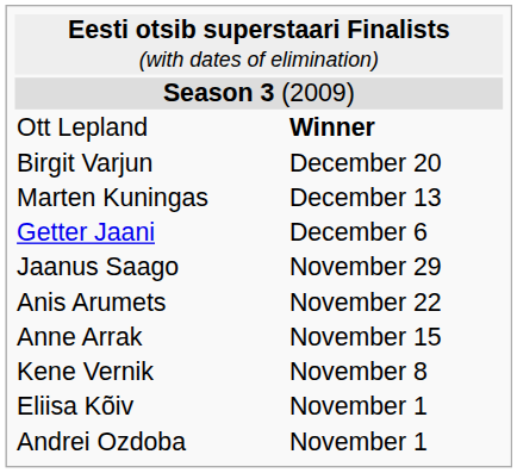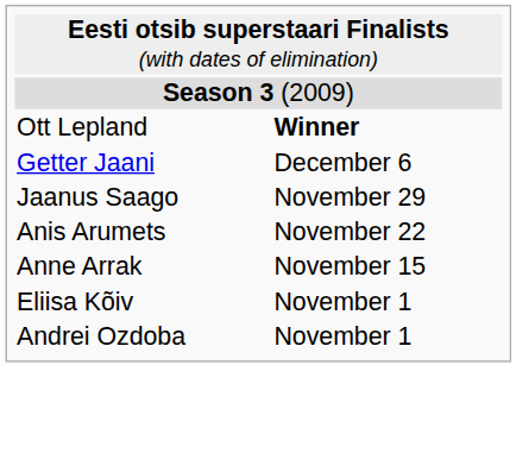- row: Birgit Varjun | December 20
- row: Marten Kuningas | December 13
- row: Kene Vernik | November 8
